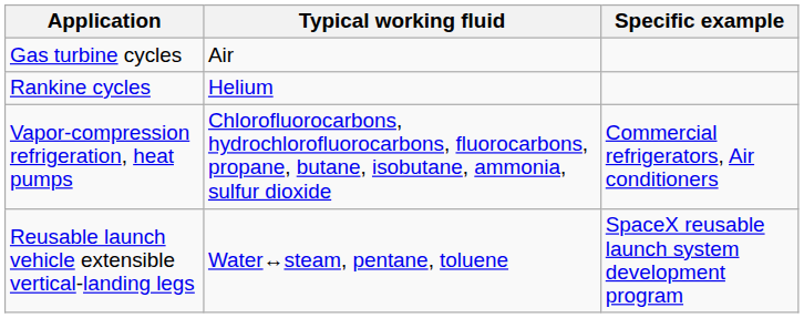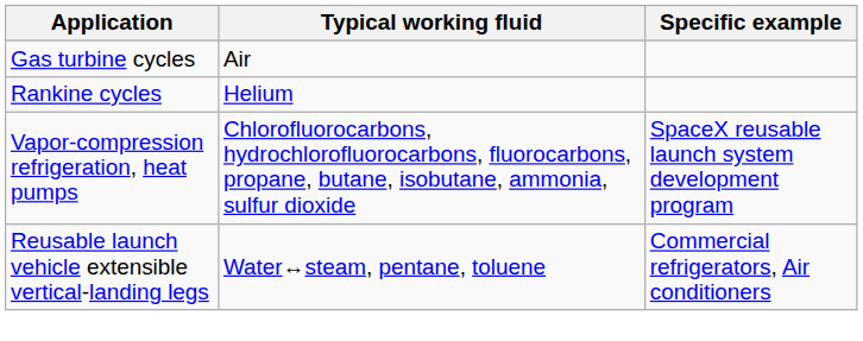Vapor-compression refrigeration, heat pumps | Specific example: Commercial refrigerators, Air conditioners -> SpaceX reusable launch system development program
Reusable launch vehicle extensible vertical-landing legs | Specific example: SpaceX reusable launch system development program -> Commercial refrigerators, Air conditioners
